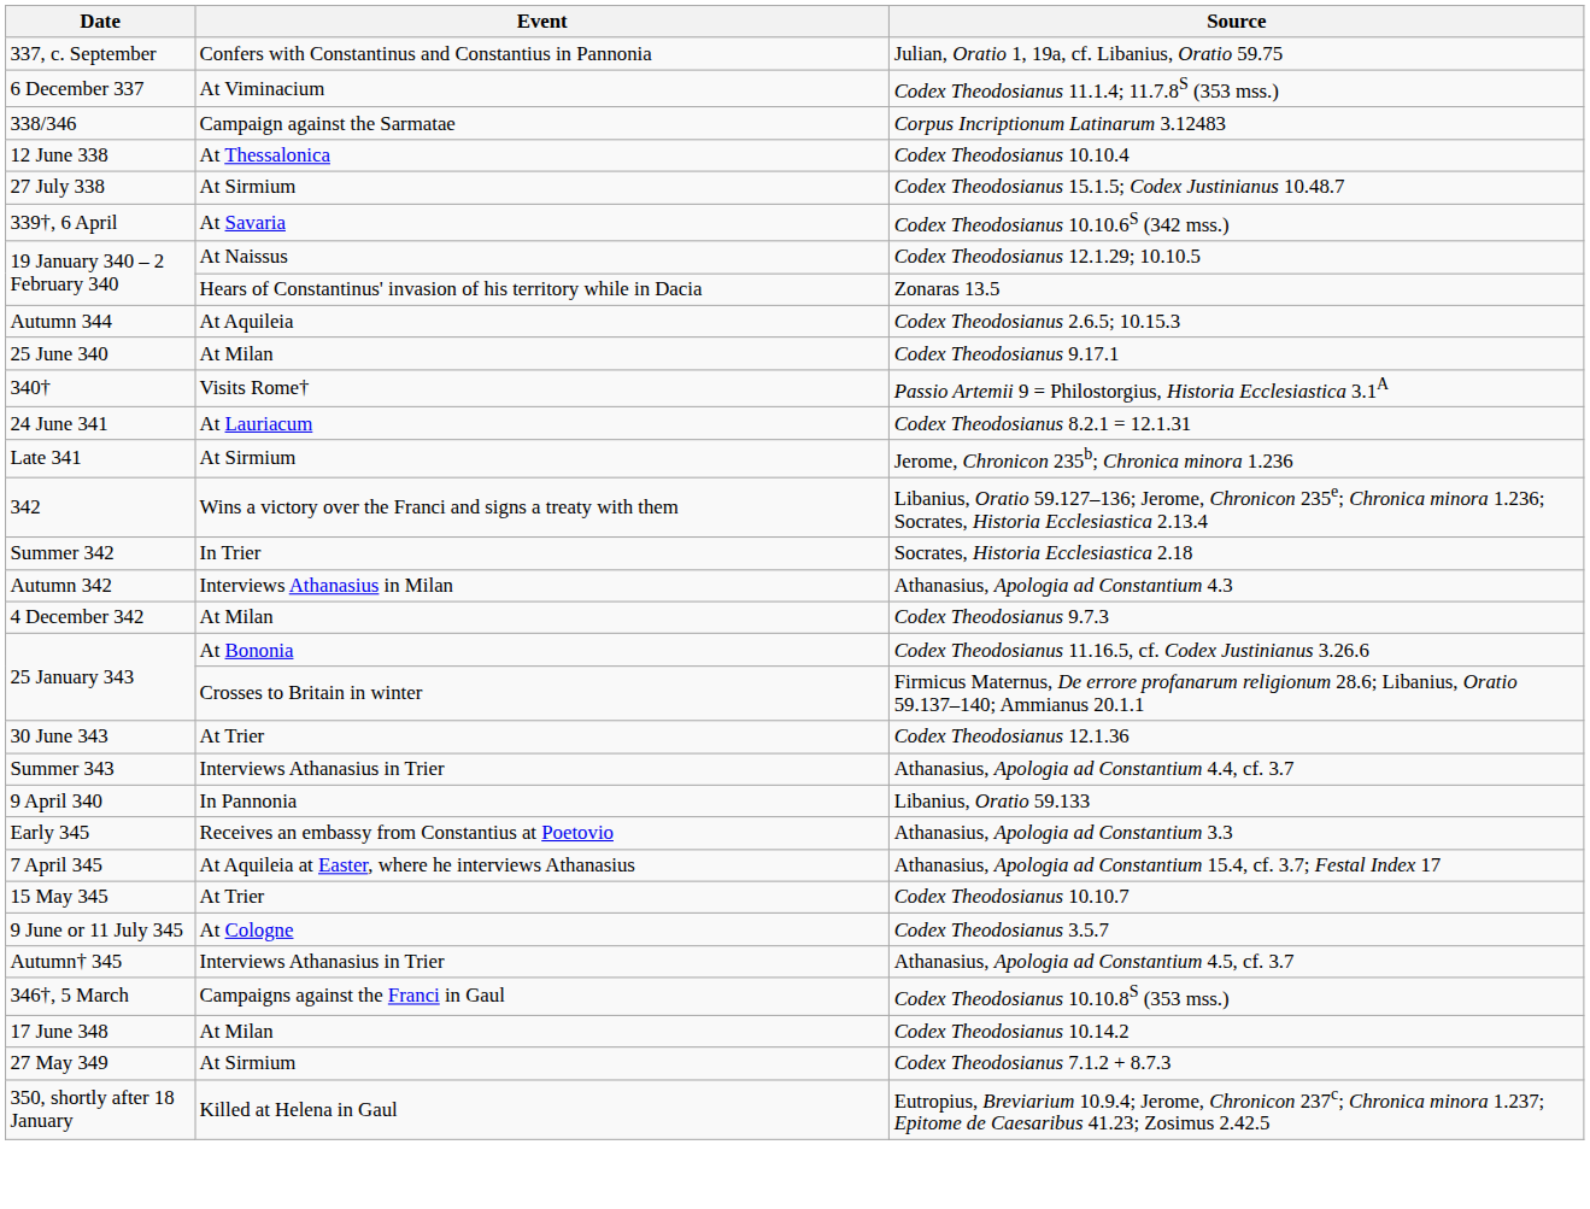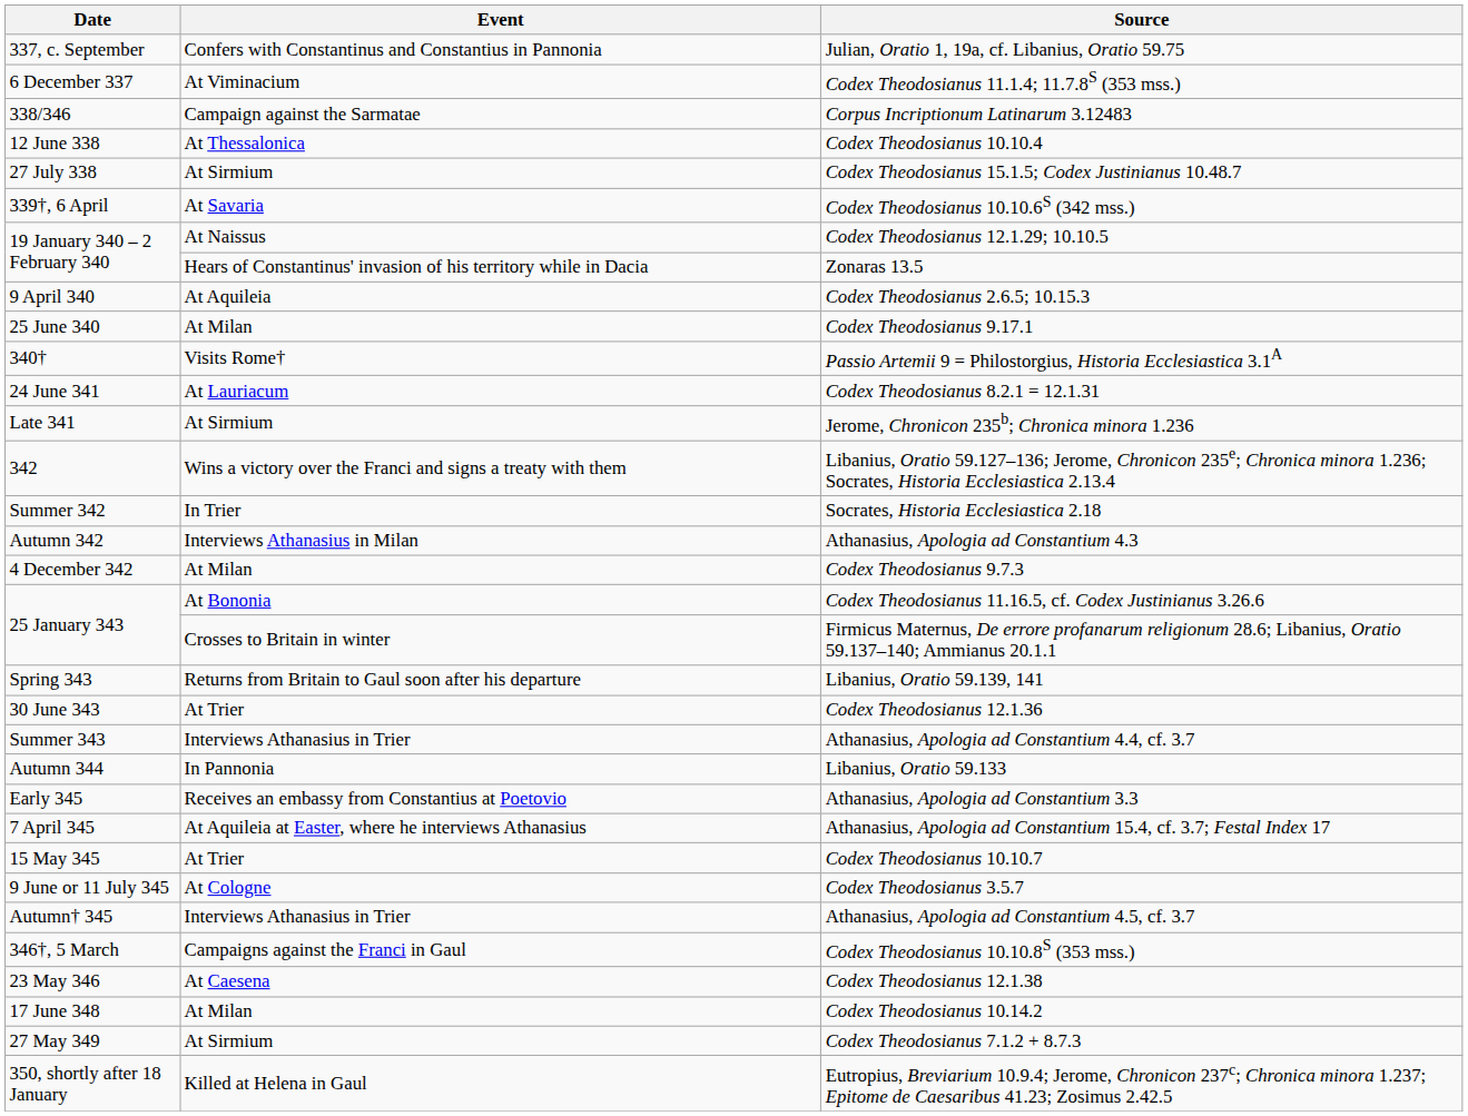Codex Theodosianus 2.6.5; 10.15.3 | Date: Autumn 344 -> 9 April 340
+ row: Spring 343 | Returns from Britain to Gaul soon after his departure | Libanius, Oratio 59.139, 141
Libanius, Oratio 59.133 | Date: 9 April 340 -> Autumn 344
+ row: 23 May 346 | At Caesena | Codex Theodosianus 12.1.38
